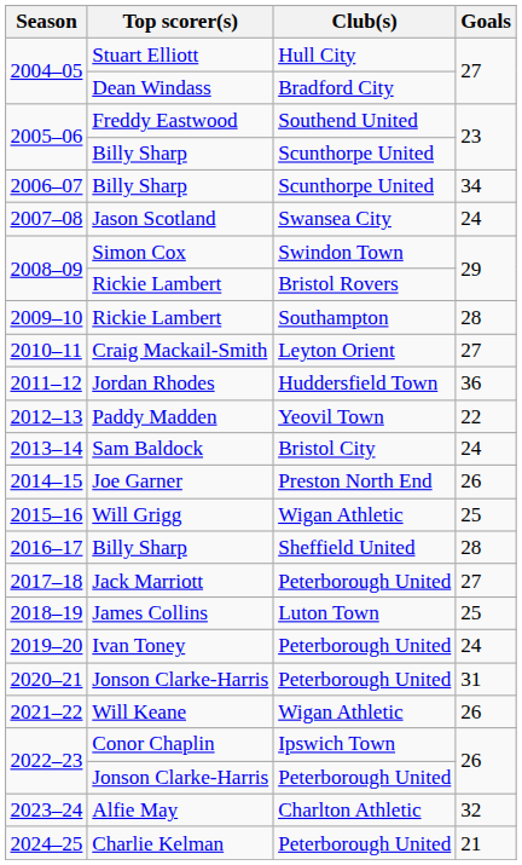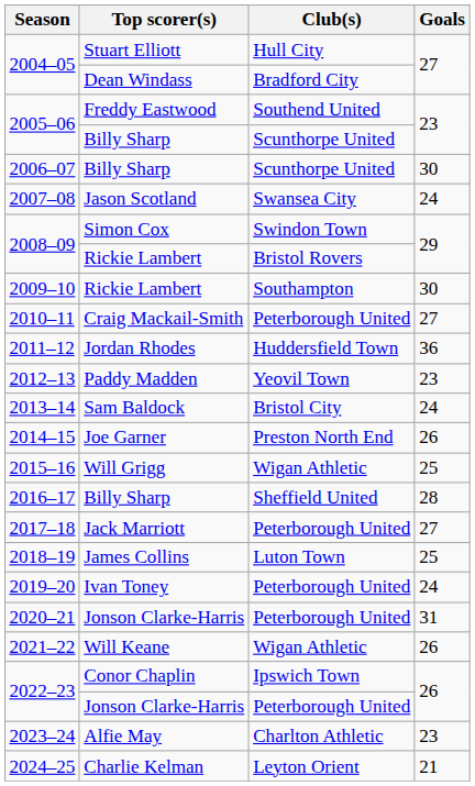2006–07 | Goals: 34 -> 30
2009–10 | Goals: 28 -> 30
2010–11 | Club(s): Leyton Orient -> Peterborough United
2012–13 | Goals: 22 -> 23
2023–24 | Goals: 32 -> 23
2024–25 | Club(s): Peterborough United -> Leyton Orient
